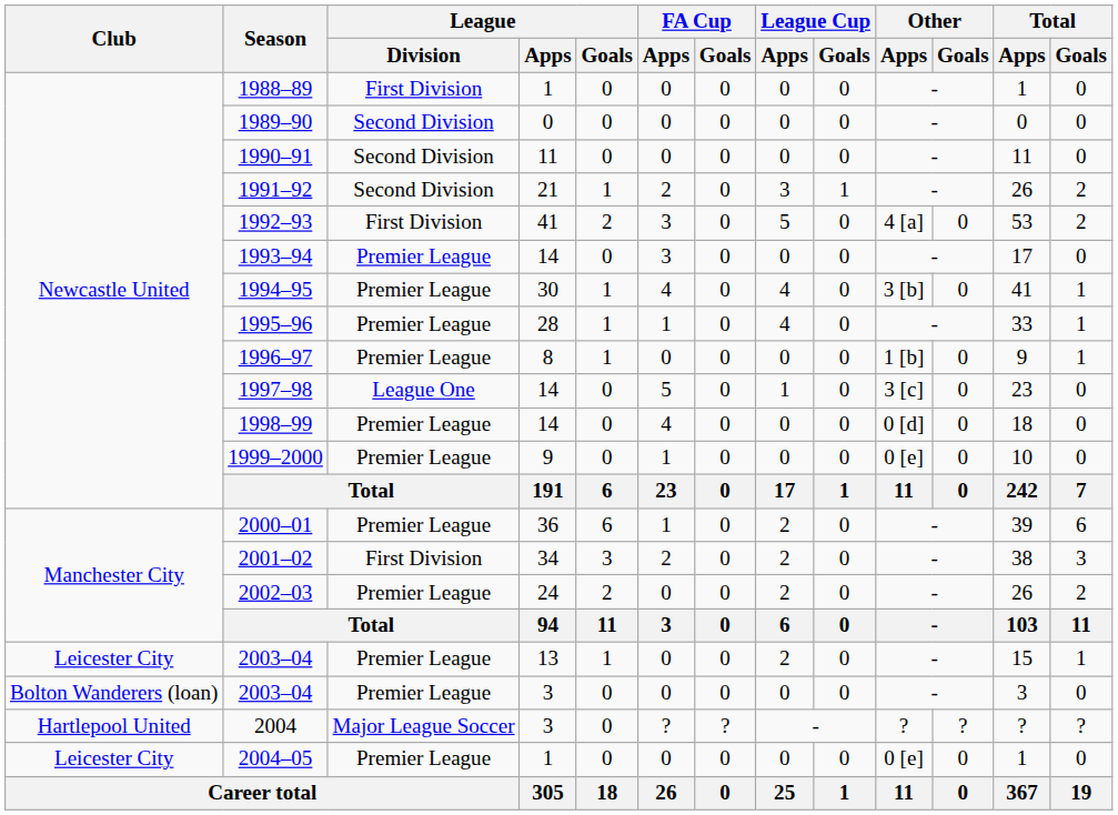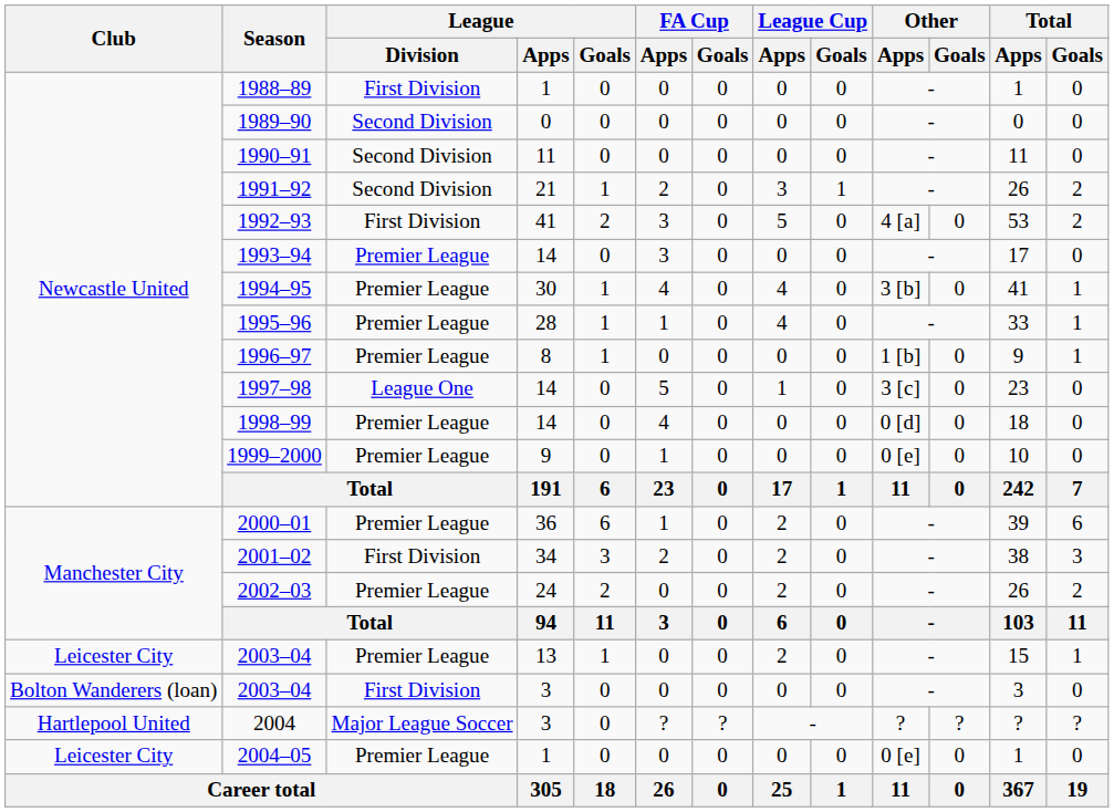2003–04 / 3 | League / Division: Premier League -> First Division
